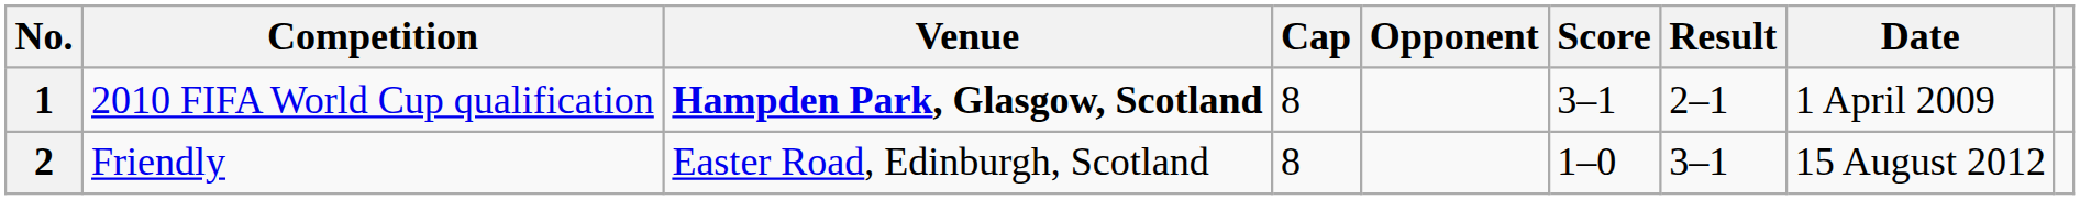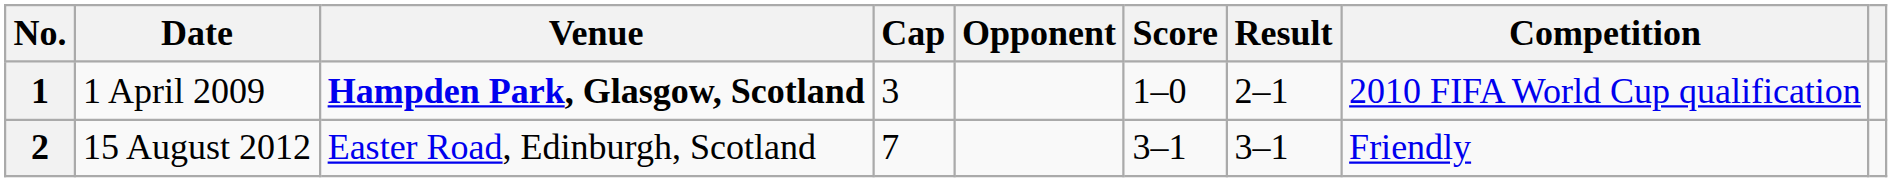columns swapped: Date <-> Competition
1 | Cap: 8 -> 3
1 | Score: 3–1 -> 1–0
2 | Cap: 8 -> 7
2 | Score: 1–0 -> 3–1
